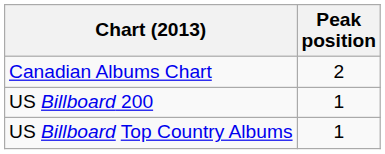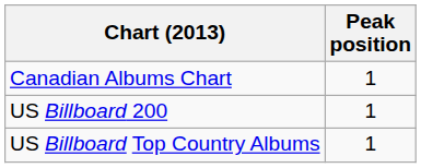Canadian Albums Chart | Peak position: 2 -> 1
